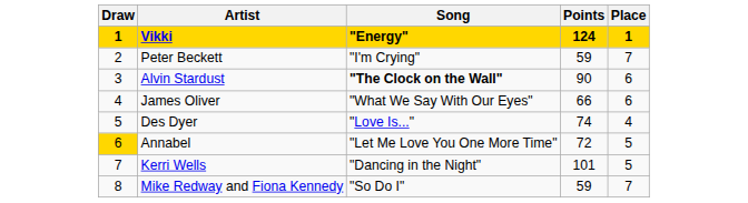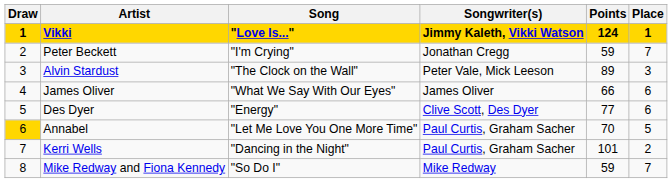+ column: Songwriter(s) | Jimmy Kaleth, Vikki Watson | Jonathan Cregg | Peter Vale, Mick Leeson | James Oliver | Clive Scott, Des Dyer | Paul Curtis, Graham Sacher | Paul Curtis, Graham Sacher | Mike Redway
Vikki | Song: "Energy" -> "Love Is..."
Alvin Stardust | Song: bold -> normal
Alvin Stardust | Points: 90 -> 89
Alvin Stardust | Place: 6 -> 3
Des Dyer | Song: "Love Is..." -> "Energy"
Des Dyer | Points: 74 -> 77
Des Dyer | Place: 4 -> 6
Annabel | Points: 72 -> 70
Kerri Wells | Place: 5 -> 2
